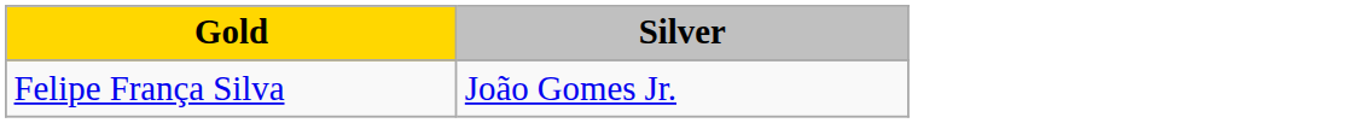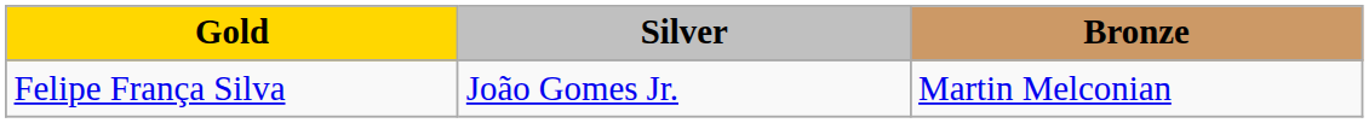+ column: Bronze | Martin Melconian
